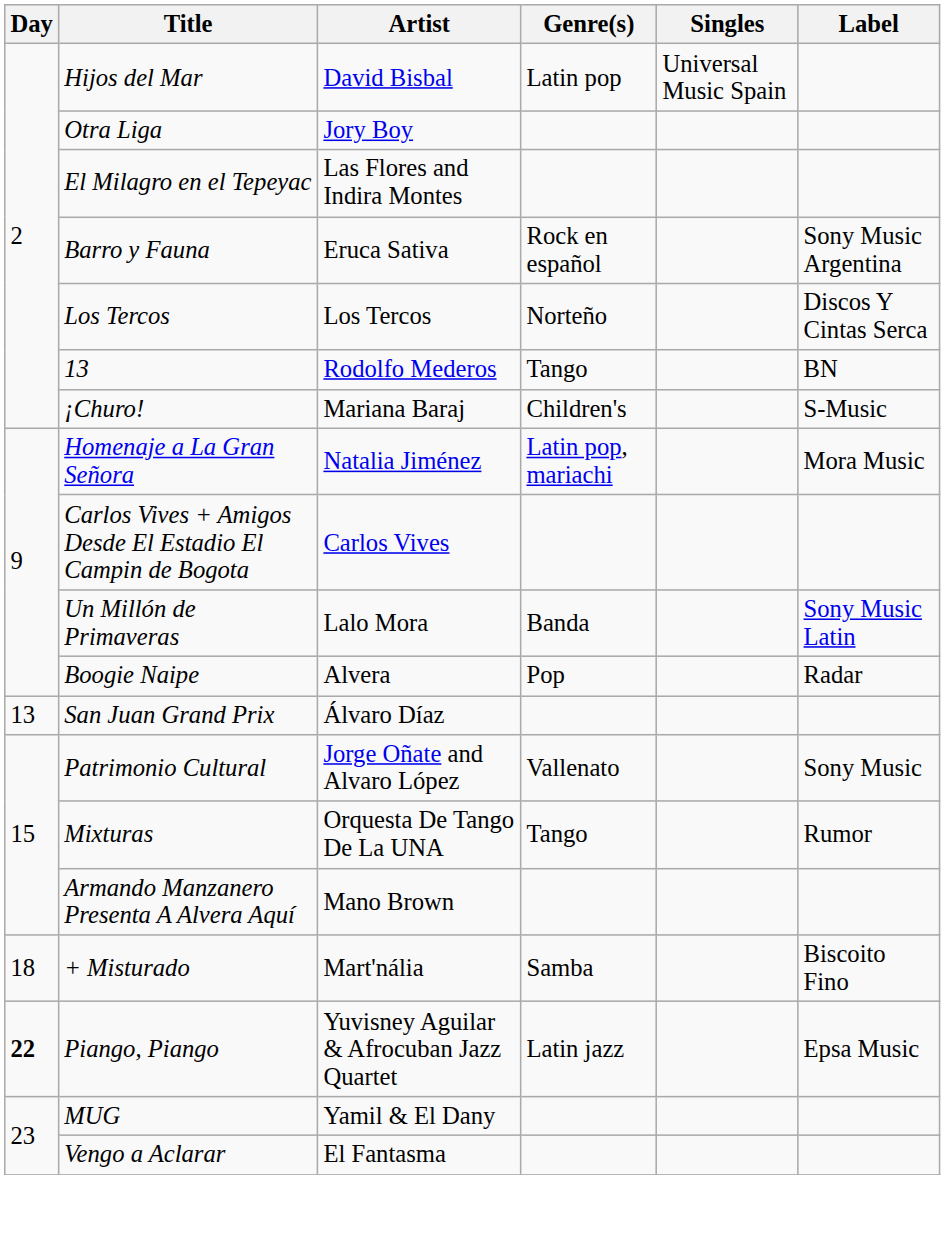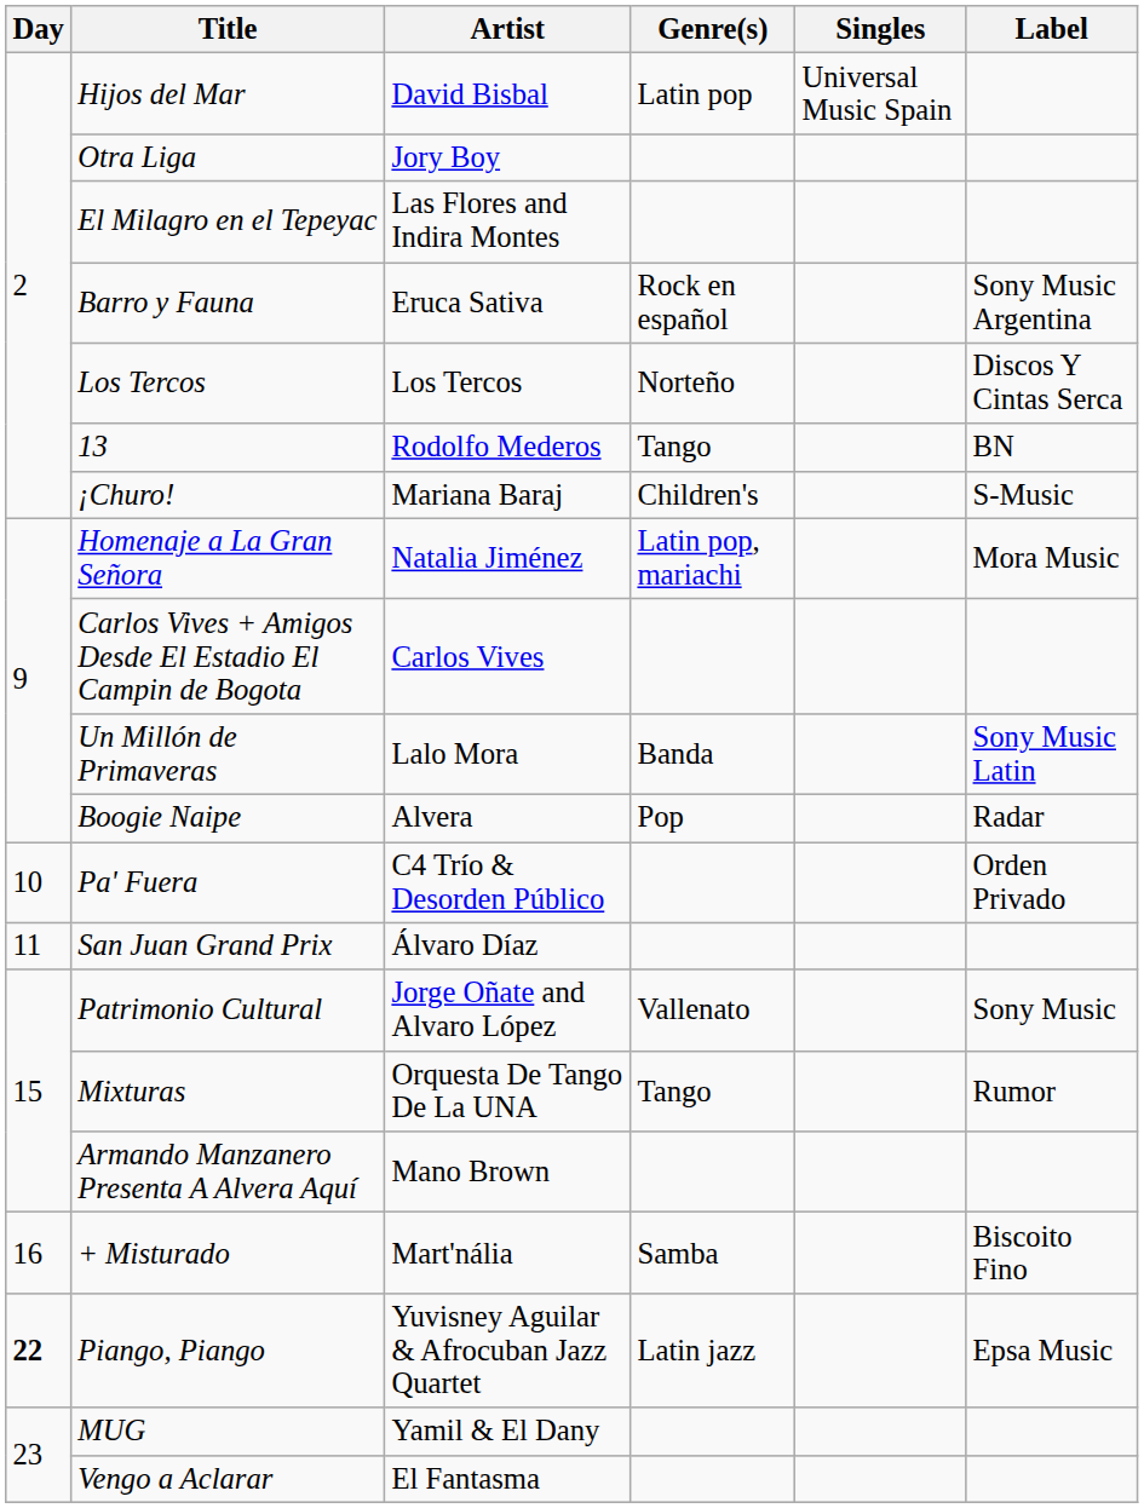+ row: 10 | Pa' Fuera | C4 Trío & Desorden Público | Orden Privado
San Juan Grand Prix | Day: 13 -> 11
+ Misturado | Day: 18 -> 16
